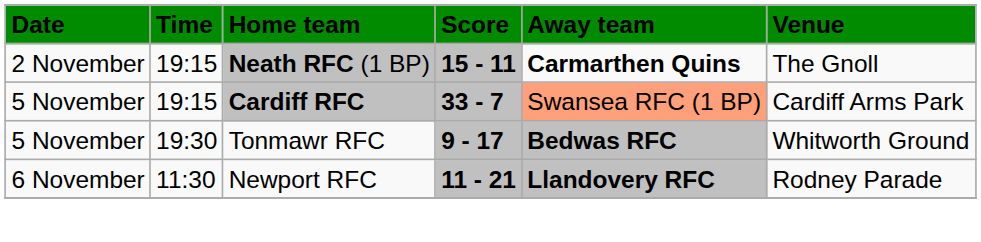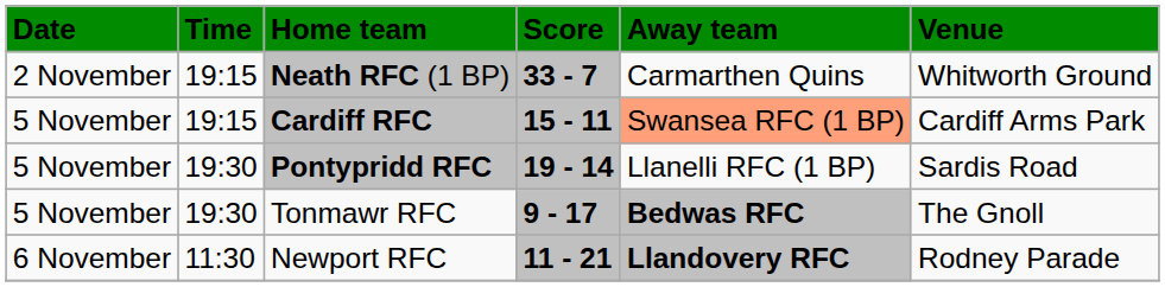Neath RFC (1 BP) | Score: 15 - 11 -> 33 - 7
Neath RFC (1 BP) | Away team: bold -> normal
Neath RFC (1 BP) | Venue: The Gnoll -> Whitworth Ground
Cardiff RFC | Score: 33 - 7 -> 15 - 11
+ row: 5 November | 19:30 | Pontypridd RFC | 19 - 14 | Llanelli RFC (1 BP) | Sardis Road
Tonmawr RFC | Venue: Whitworth Ground -> The Gnoll
